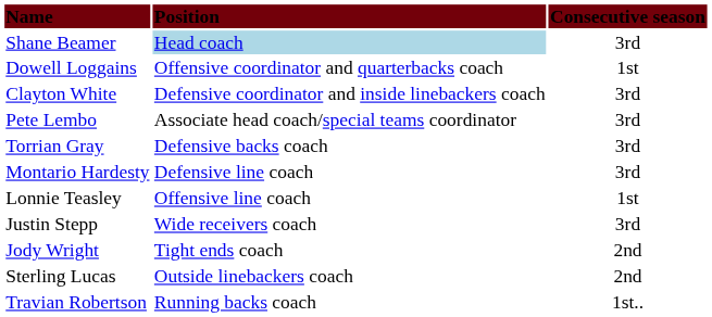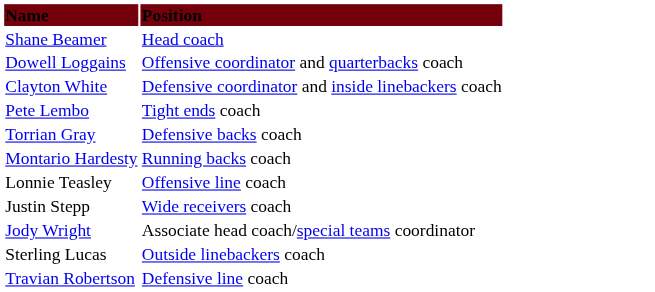- column: Consecutive season | 3rd | 1st | 3rd | 3rd | 3rd | 3rd | 1st | 3rd | 2nd | 2nd | 1st..
Shane Beamer | Position: lightblue background -> no background
Pete Lembo | Position: Associate head coach/special teams coordinator -> Tight ends coach
Montario Hardesty | Position: Defensive line coach -> Running backs coach
Jody Wright | Position: Tight ends coach -> Associate head coach/special teams coordinator
Travian Robertson | Position: Running backs coach -> Defensive line coach
